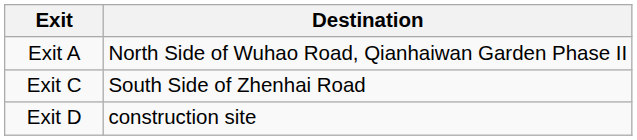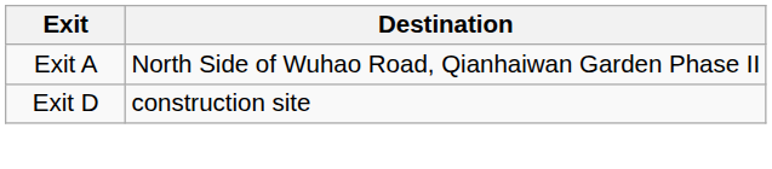- row: Exit C | South Side of Zhenhai Road
